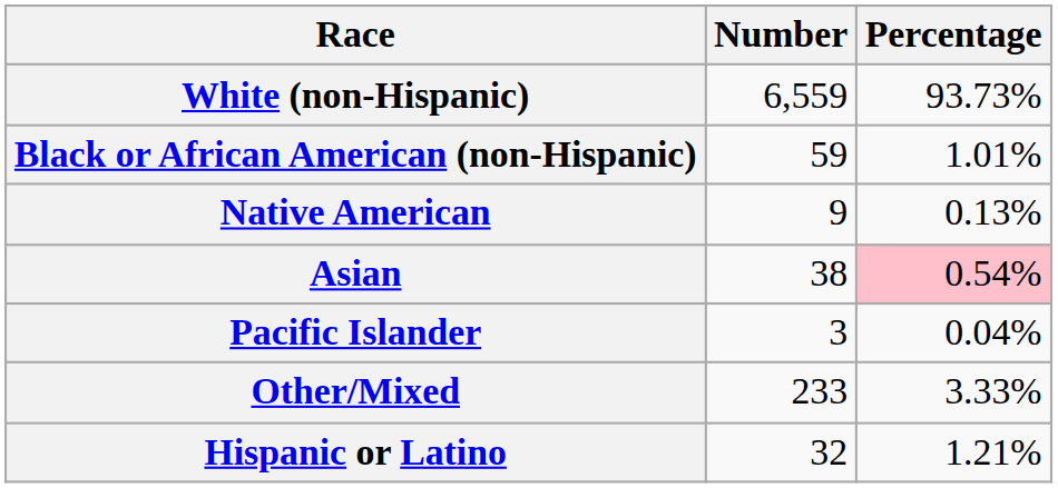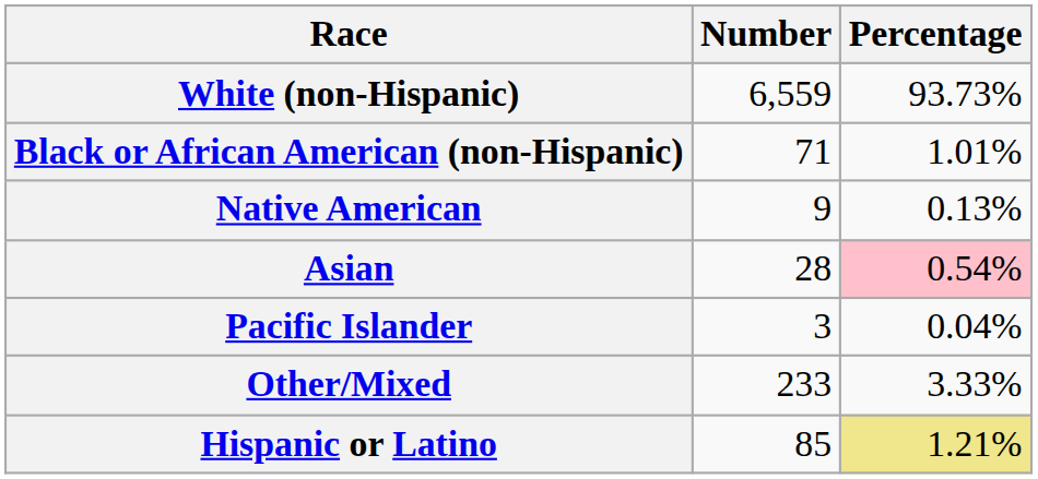Black or African American (non-Hispanic) | Number: 59 -> 71
Asian | Number: 38 -> 28
Hispanic or Latino | Number: 32 -> 85
Hispanic or Latino | Percentage: no background -> khaki background
